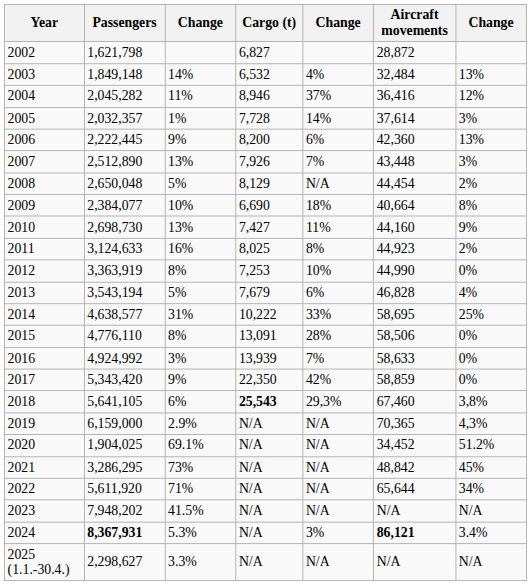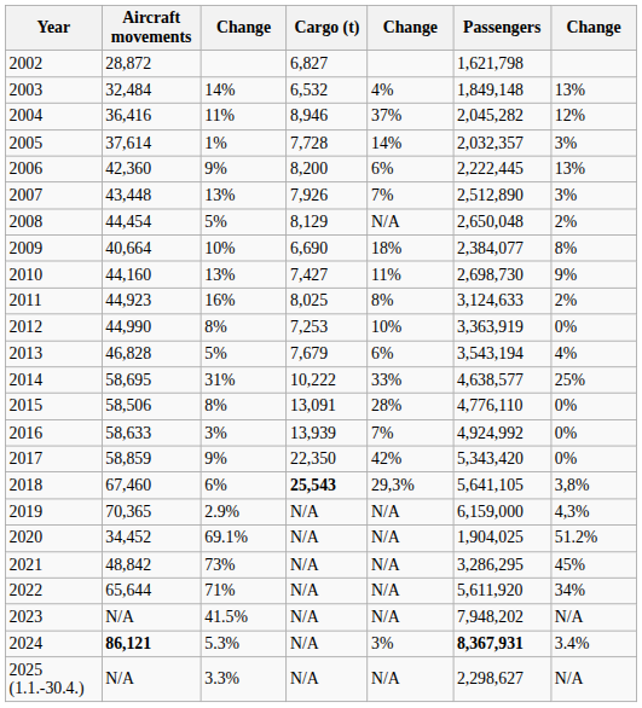columns swapped: Passengers <-> Aircraft movements
